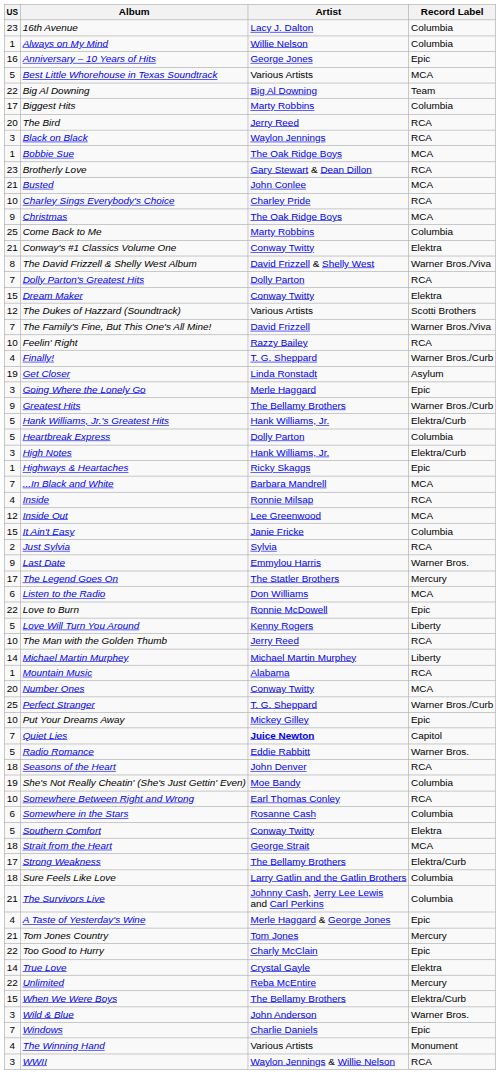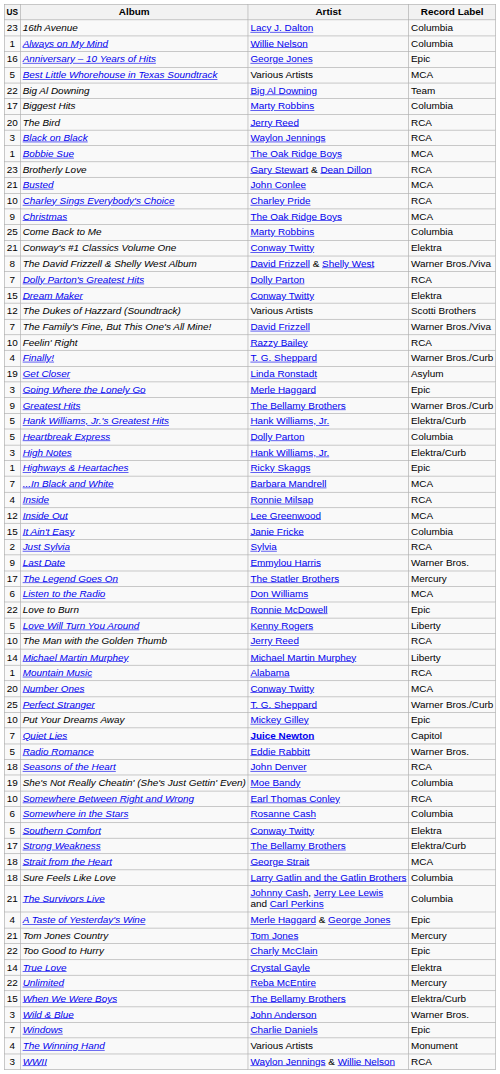rows swapped: Strait from the Heart <-> Strong Weakness
